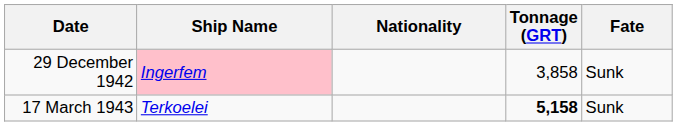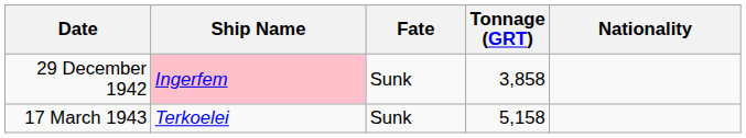columns swapped: Nationality <-> Fate
17 March 1943 | Tonnage (GRT): bold -> normal
